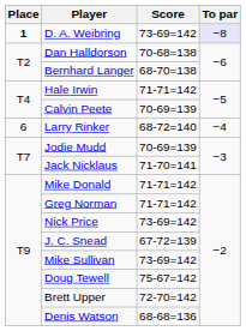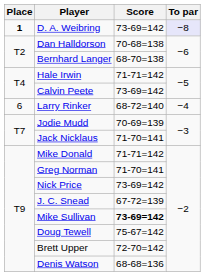Calvin Peete | Score: 70-69=139 -> 73-69=142
Greg Norman | Score: 71-71=142 -> 71-70=141
Mike Sullivan | Score: normal -> bold
